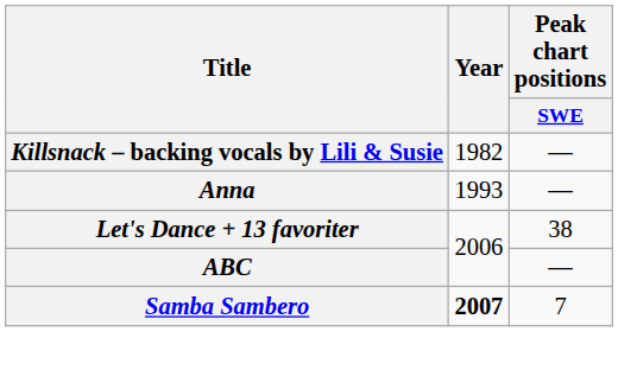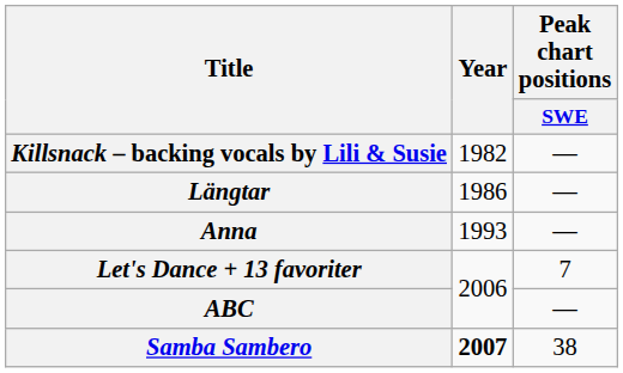+ row: Längtar | 1986 | —
Let's Dance + 13 favoriter | Peak chart positions / SWE: 38 -> 7
Samba Sambero | Peak chart positions / SWE: 7 -> 38
